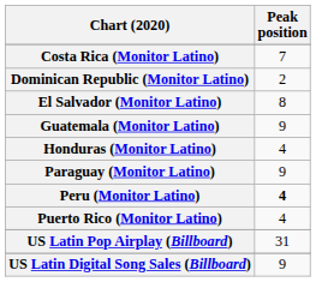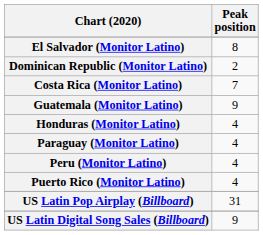rows swapped: Costa Rica (Monitor Latino) <-> El Salvador (Monitor Latino)
Paraguay (Monitor Latino) | Peak position: 9 -> 4
Peru (Monitor Latino) | Peak position: bold -> normal
